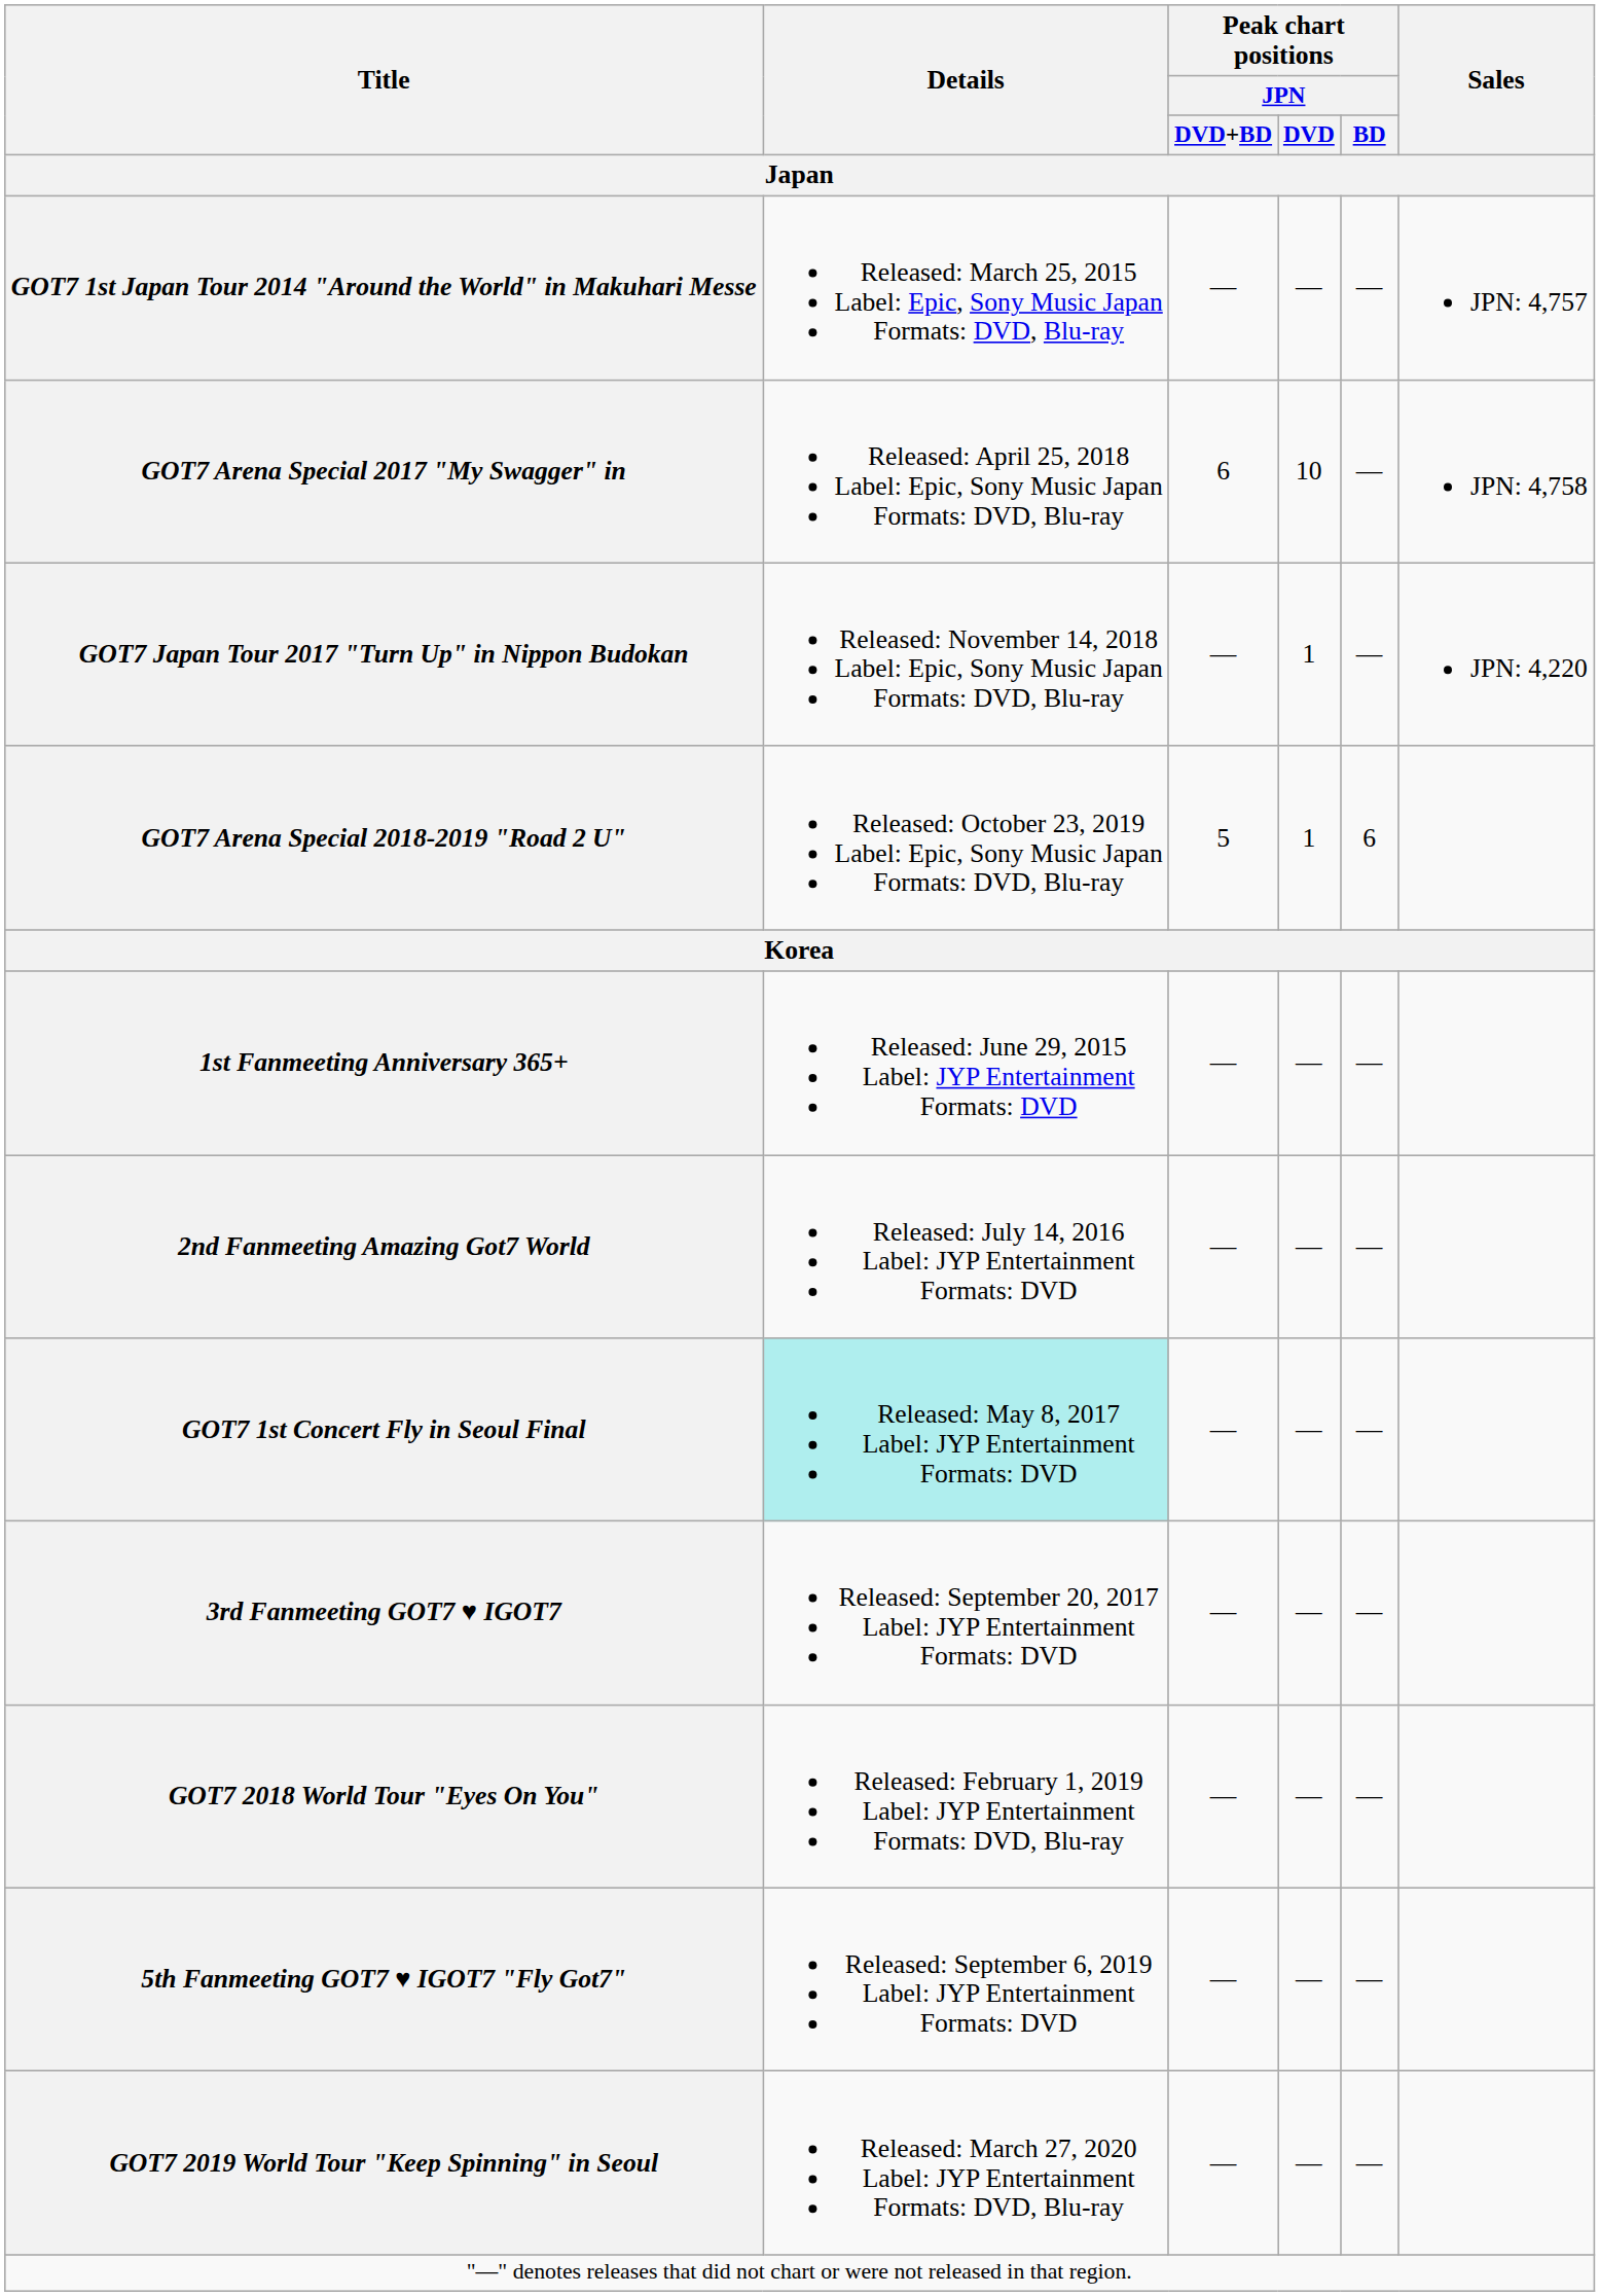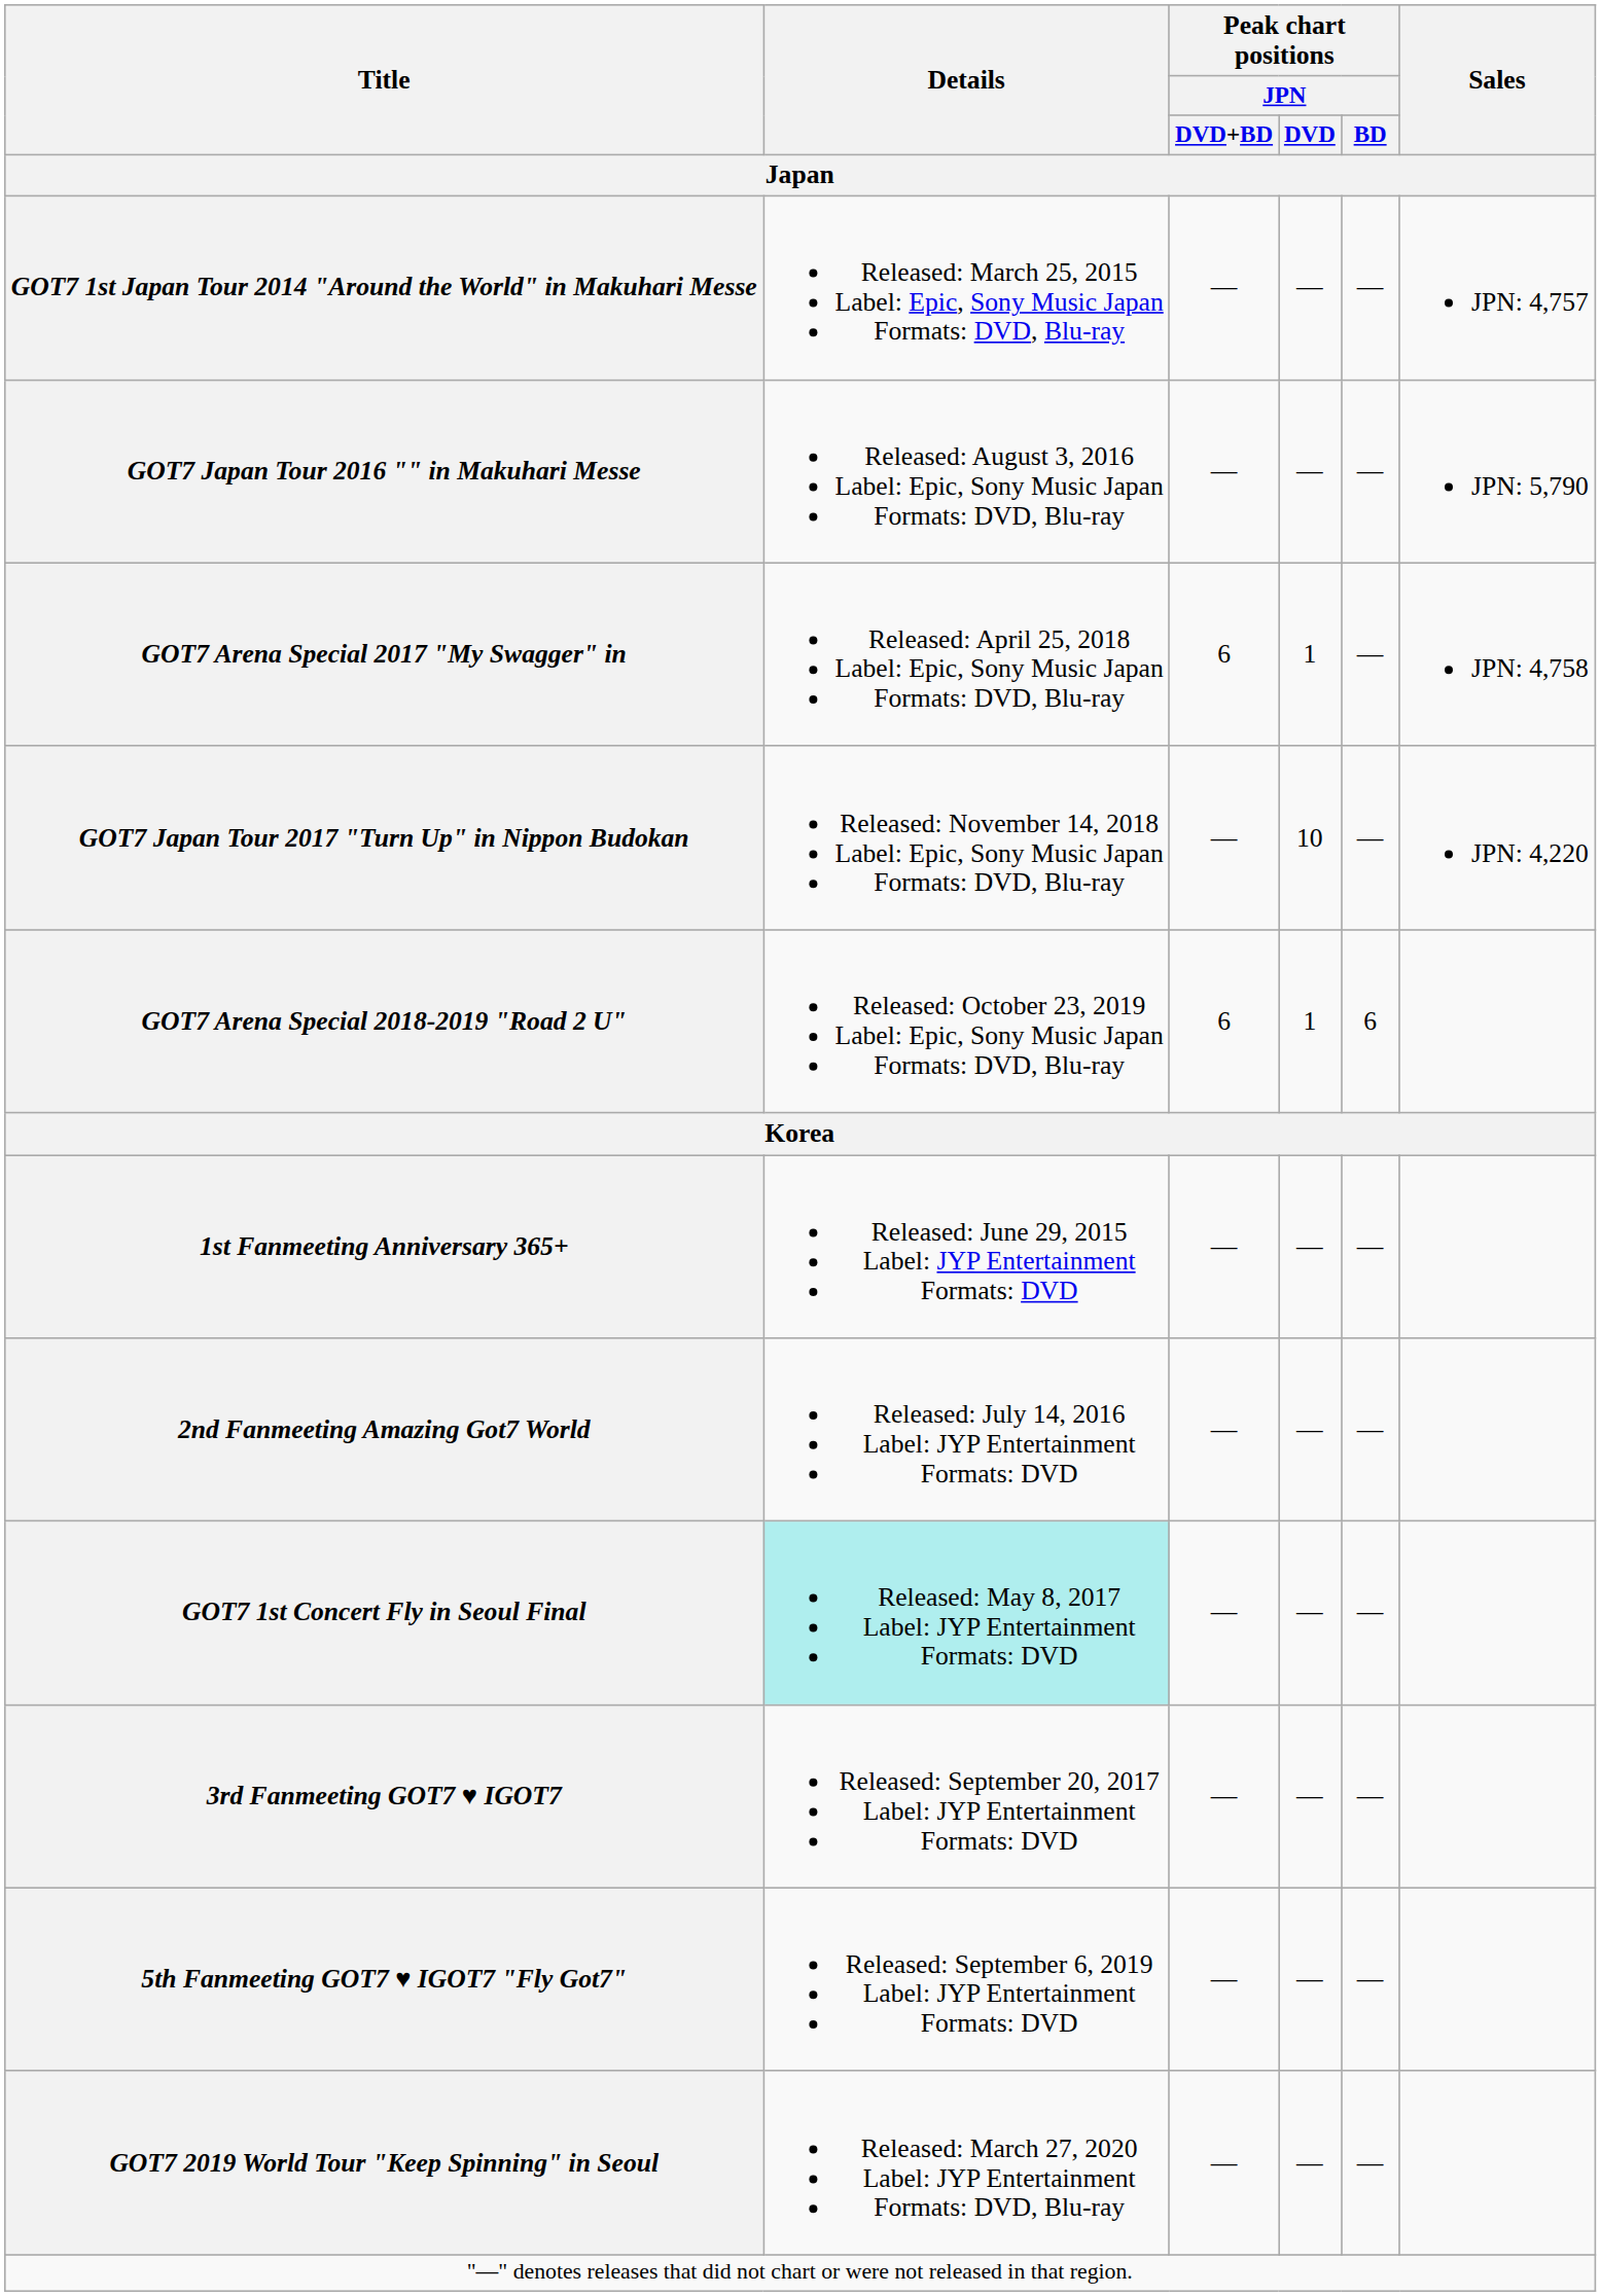+ row: GOT7 Japan Tour 2016 "" in Makuhari Messe | Released: August 3, 2016 Label: Epic, Sony Music Japan Formats: DVD, Blu-ray | — | — | — | JPN: 5,790
GOT7 Arena Special 2017 "My Swagger" in | Peak chart positions / JPN / DVD: 10 -> 1
GOT7 Japan Tour 2017 "Turn Up" in Nippon Budokan | Peak chart positions / JPN / DVD: 1 -> 10
GOT7 Arena Special 2018-2019 "Road 2 U" | Peak chart positions / JPN / DVD+BD: 5 -> 6
- row: GOT7 2018 World Tour "Eyes On You" | Released: February 1, 2019 Label: JYP Entertainment Formats: DVD, Blu-ray | — | — | —
